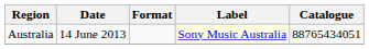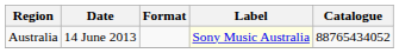Australia | Catalogue: 88765434051 -> 88765434052
